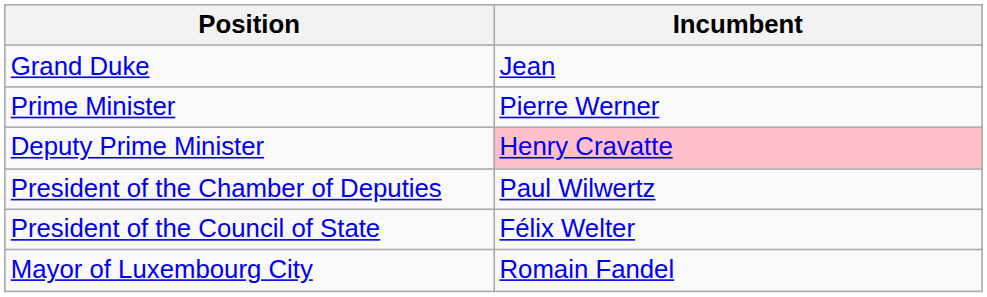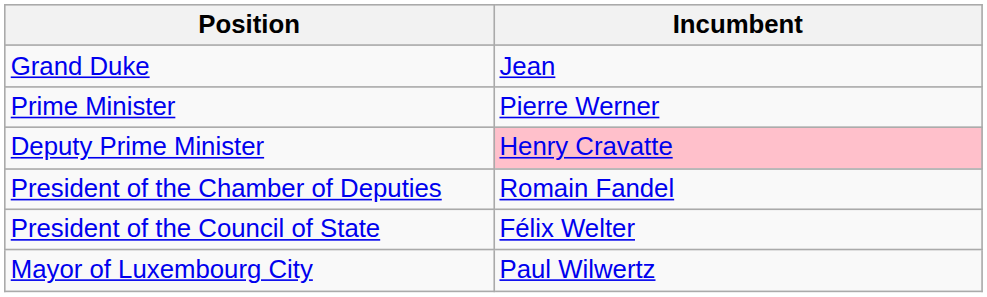President of the Chamber of Deputies | Incumbent: Paul Wilwertz -> Romain Fandel
Mayor of Luxembourg City | Incumbent: Romain Fandel -> Paul Wilwertz
